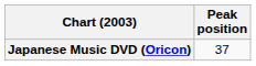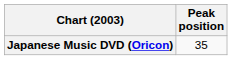Japanese Music DVD (Oricon) | Peak position: 37 -> 35
